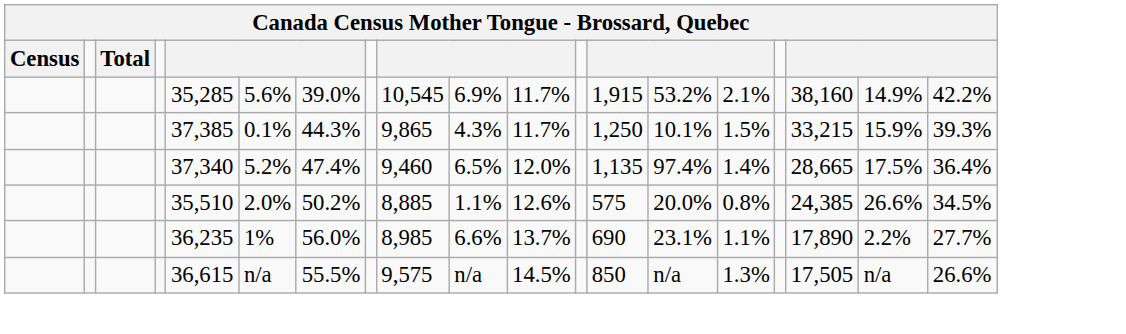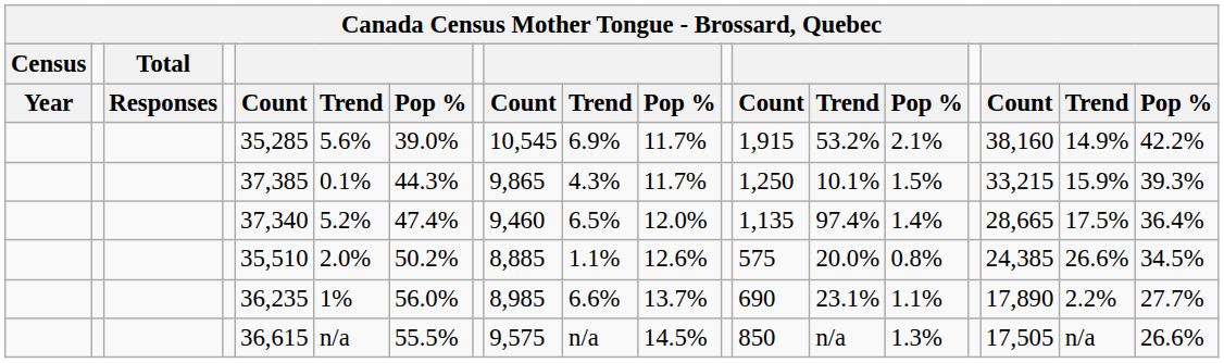+ row: Year | Responses | Count | Trend | Pop % | Count | Trend | Pop % | Count | Trend | Pop % | Count | Trend | Pop %
